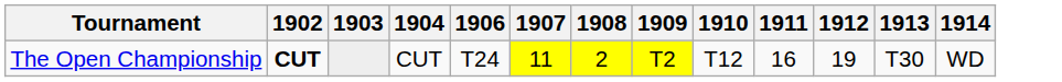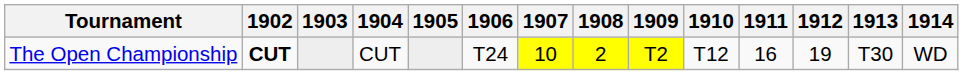+ column: 1905
The Open Championship | 1907: 11 -> 10
